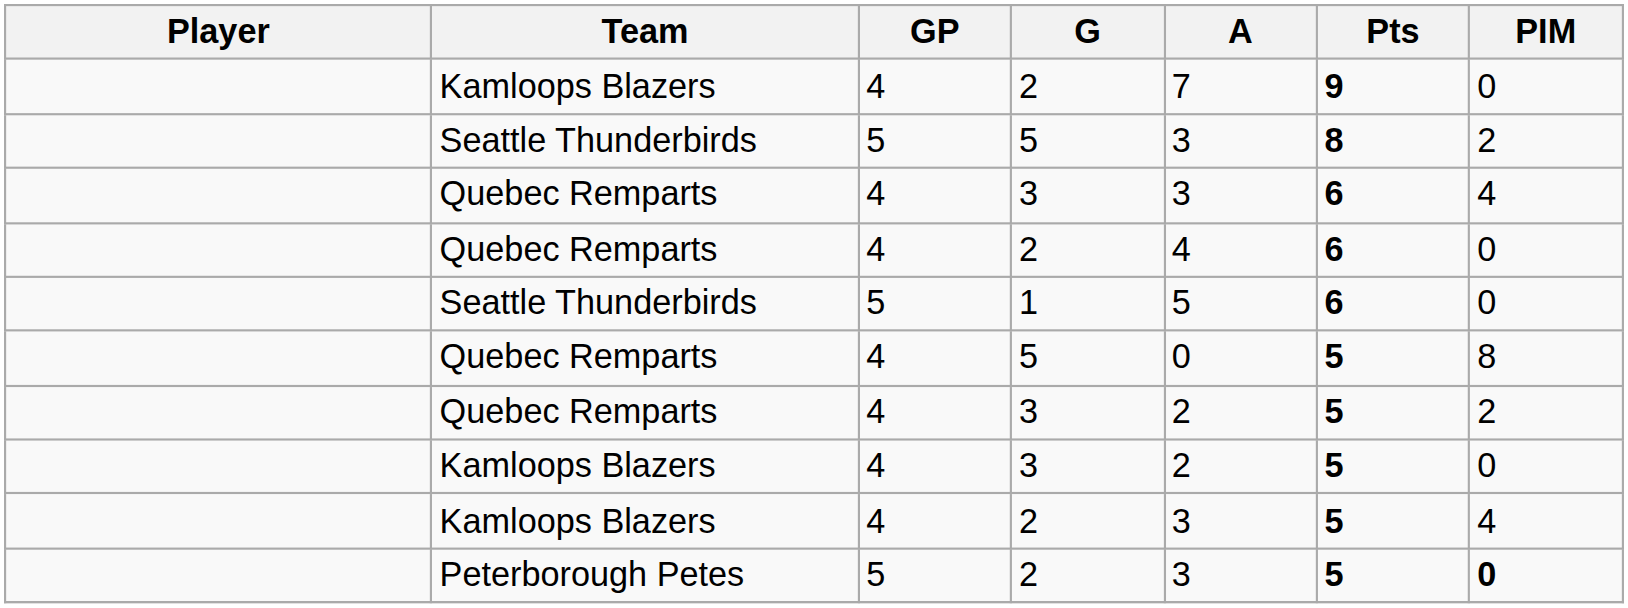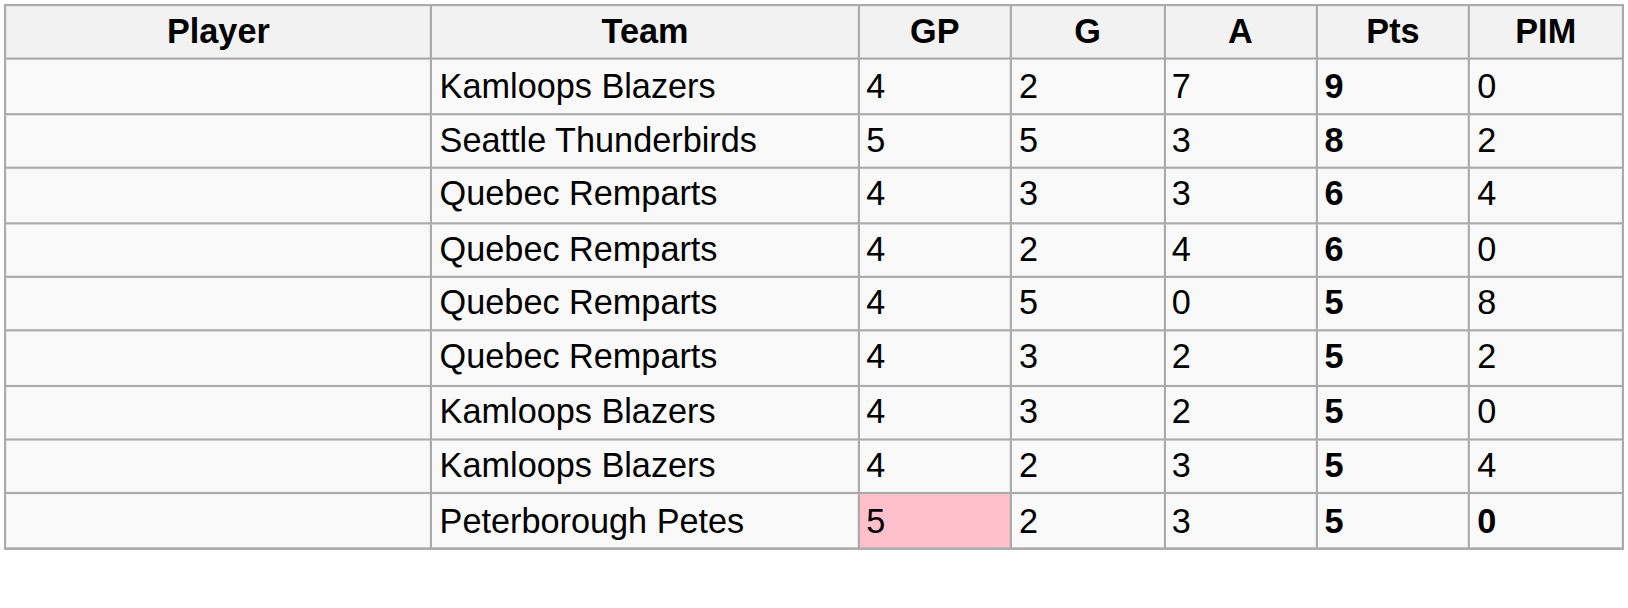- row: Seattle Thunderbirds | 5 | 1 | 5 | 6 | 0
Peterborough Petes | GP: no background -> pink background
